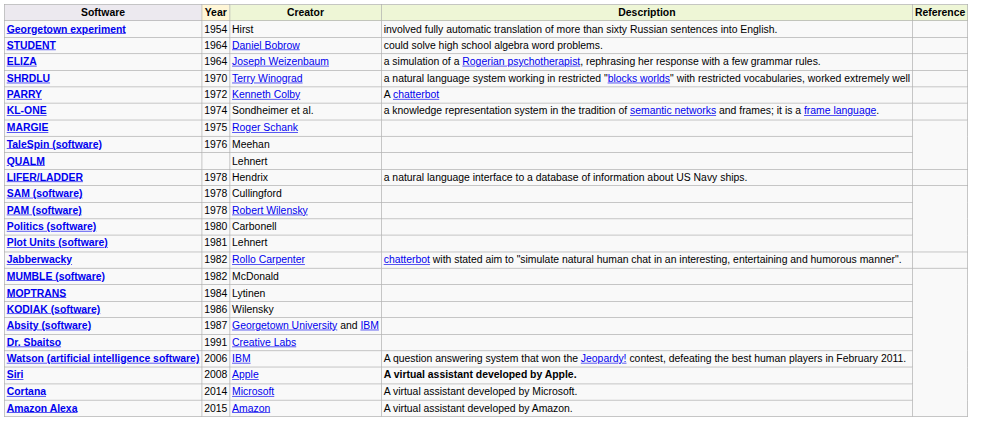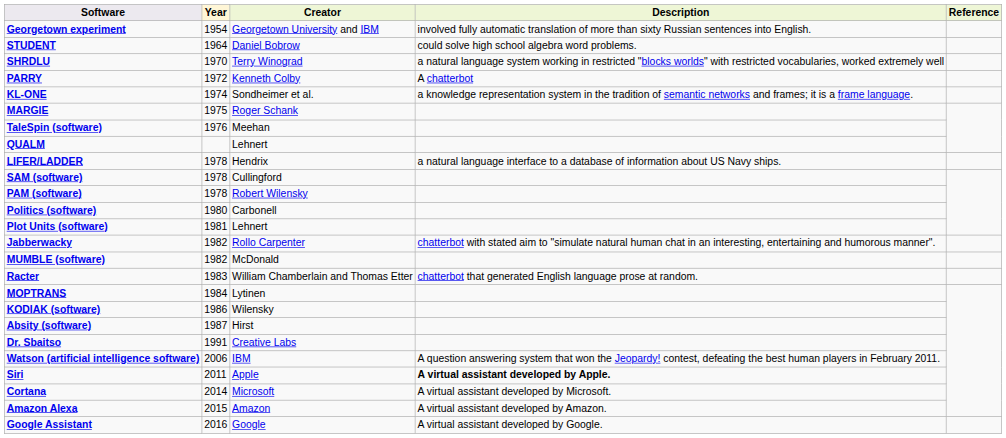Georgetown experiment | Creator: Hirst -> Georgetown University and IBM
- row: ELIZA | 1964 | Joseph Weizenbaum | a simulation of a Rogerian psychotherapist, rephrasing her response with a few grammar rules.
+ row: Racter | 1983 | William Chamberlain and Thomas Etter | chatterbot that generated English language prose at random.
Absity (software) | Creator: Georgetown University and IBM -> Hirst
Siri | Year: 2008 -> 2011
+ row: Google Assistant | 2016 | Google | A virtual assistant developed by Google.
